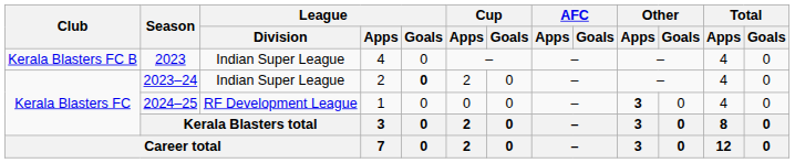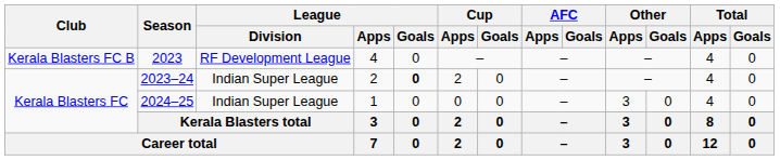2023 | League / Division: Indian Super League -> RF Development League
2024–25 | League / Division: RF Development League -> Indian Super League
2024–25 | Other / Apps: bold -> normal
